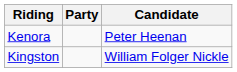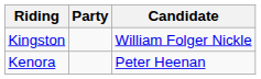rows swapped: Kenora <-> Kingston
